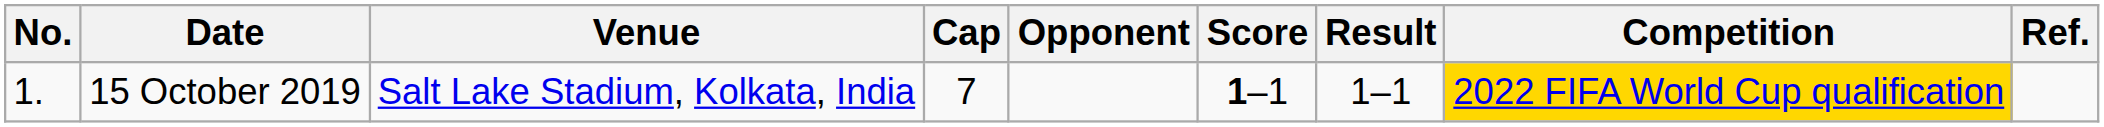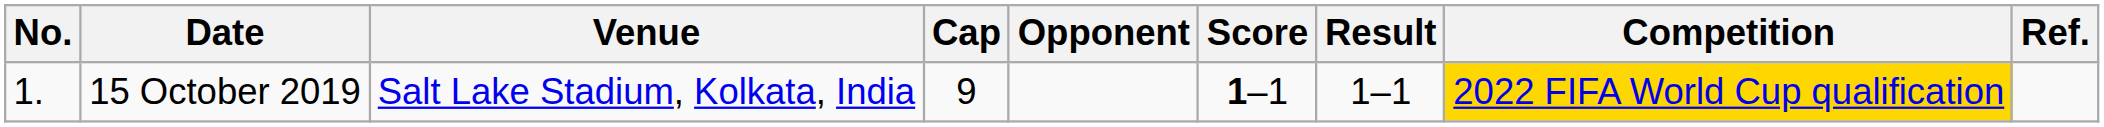15 October 2019 | Cap: 7 -> 9
